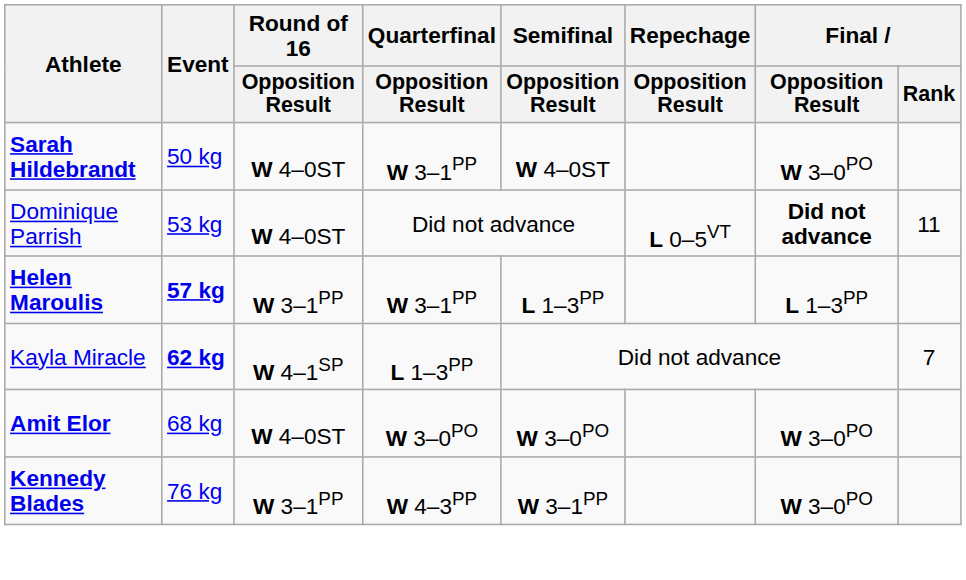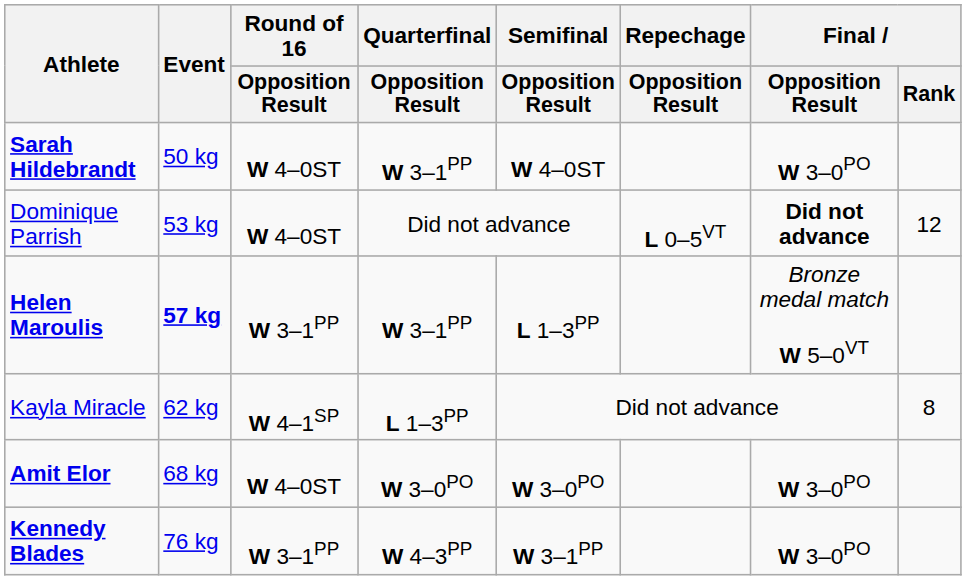Dominique Parrish | Final / Rank: 11 -> 12
Helen Maroulis | Final / Opposition Result: L 1–3PP -> Bronze medal match W 5–0VT
Kayla Miracle | Event: bold -> normal
Kayla Miracle | Final / Rank: 7 -> 8
